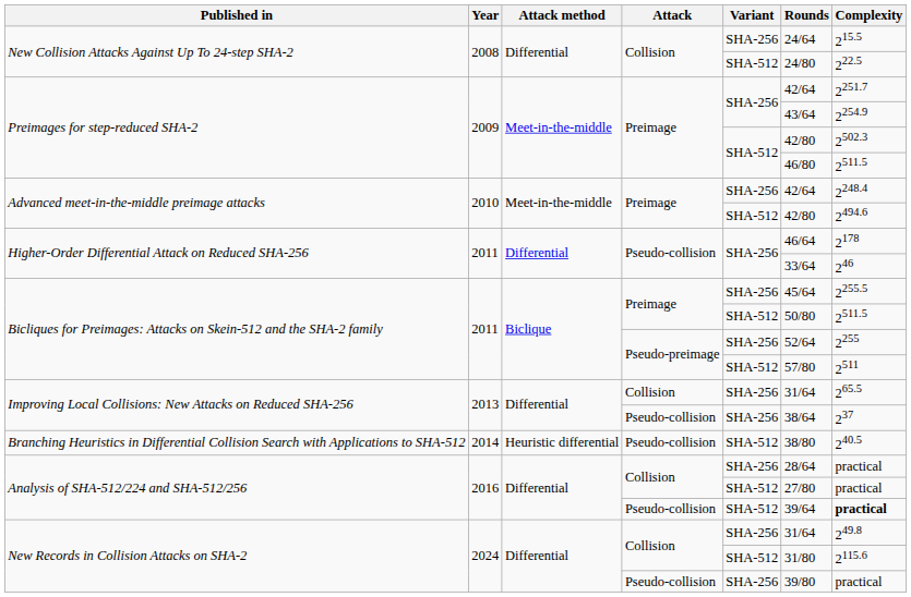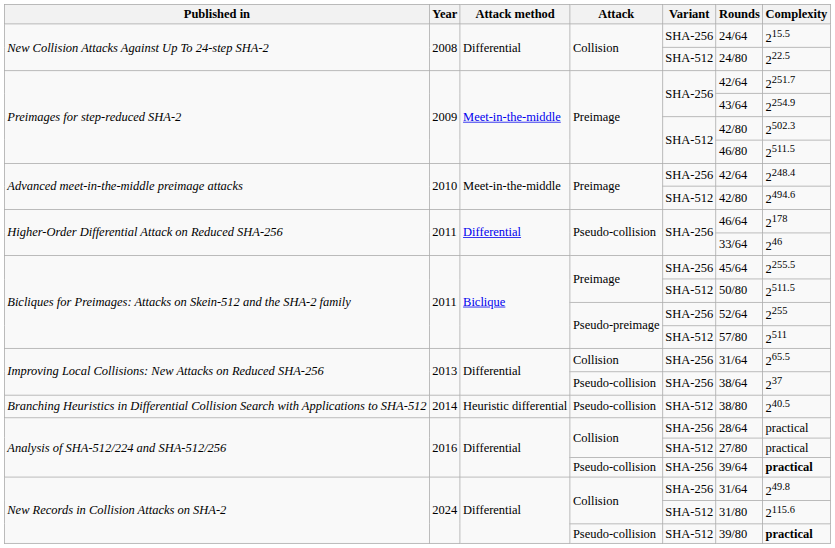Analysis of SHA-512/224 and SHA-512/256 / Pseudo-collision | Variant: SHA-512 -> SHA-256
New Records in Collision Attacks on SHA-2 / Pseudo-collision | Variant: SHA-256 -> SHA-512
New Records in Collision Attacks on SHA-2 / Pseudo-collision | Complexity: normal -> bold
